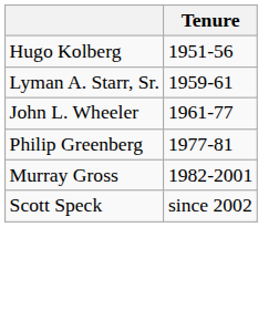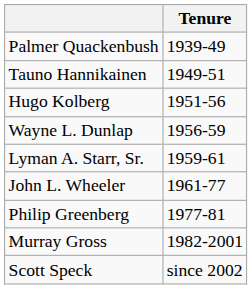+ row: Palmer Quackenbush | 1939-49
+ row: Tauno Hannikainen | 1949-51
+ row: Wayne L. Dunlap | 1956-59
